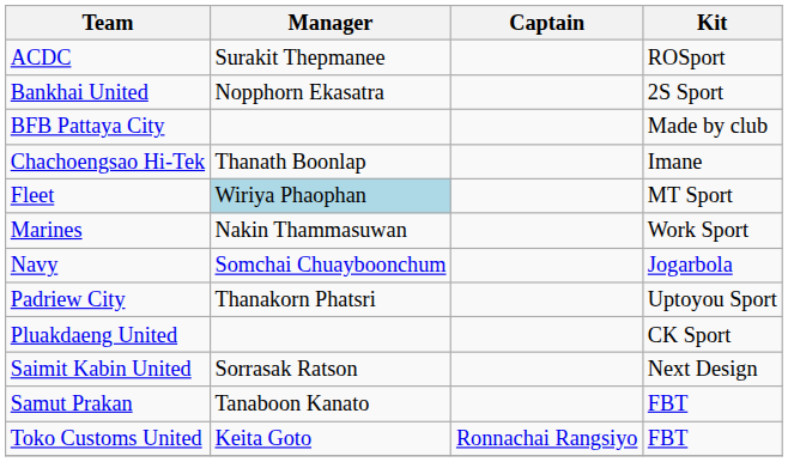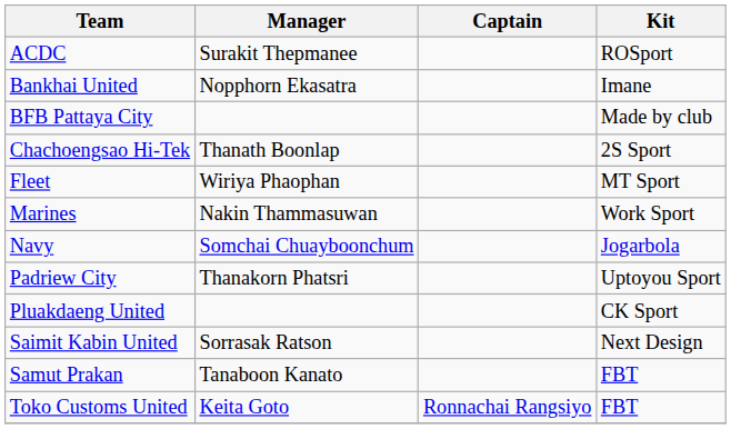Bankhai United | Kit: 2S Sport -> Imane
Chachoengsao Hi-Tek | Kit: Imane -> 2S Sport
Fleet | Manager: lightblue background -> no background
